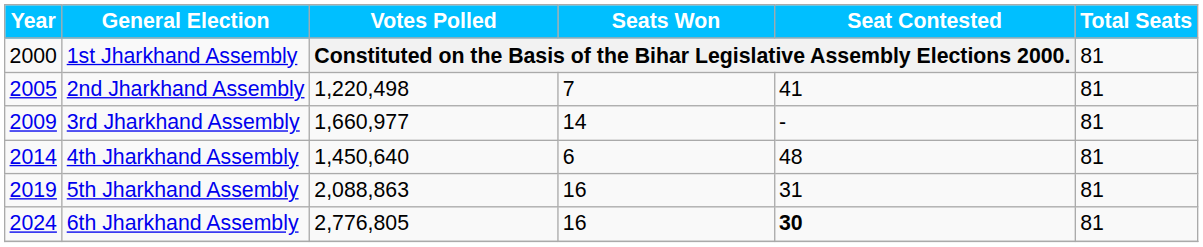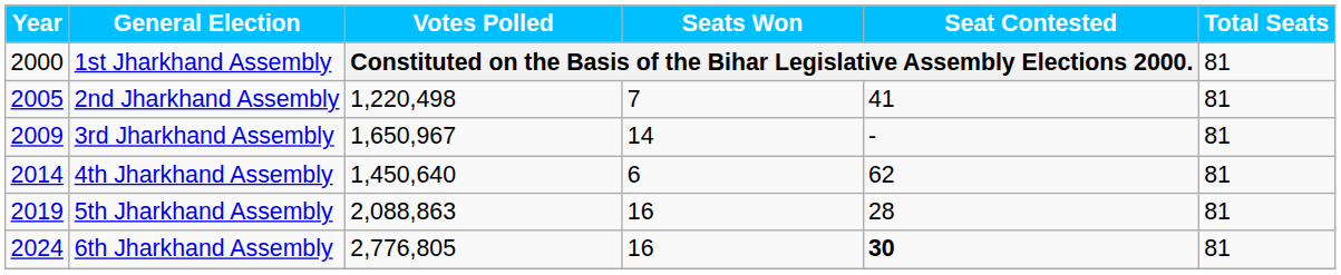3rd Jharkhand Assembly | Votes Polled: 1,660,977 -> 1,650,967
4th Jharkhand Assembly | Seat Contested: 48 -> 62
5th Jharkhand Assembly | Seat Contested: 31 -> 28
